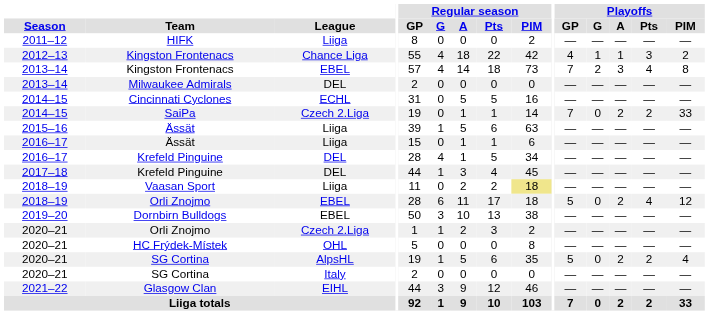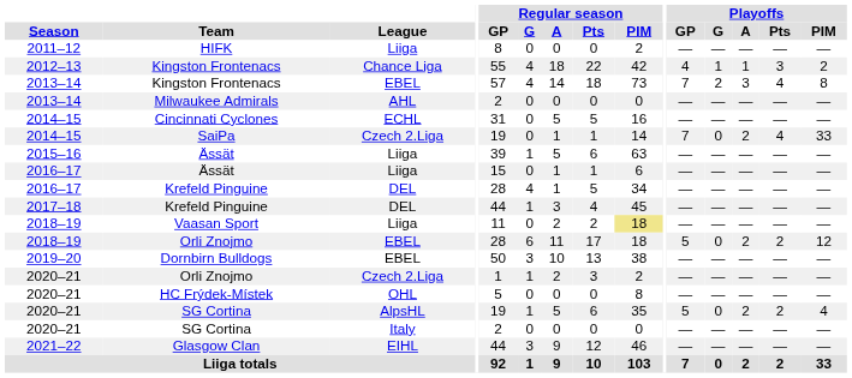Milwaukee Admirals | League: DEL -> AHL
SaiPa | Playoffs / Pts: 2 -> 4
2018–19 / Orli Znojmo | Playoffs / Pts: 4 -> 2
